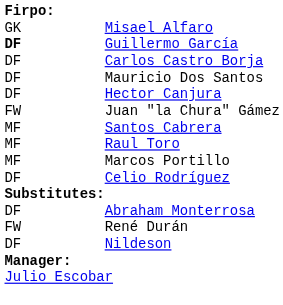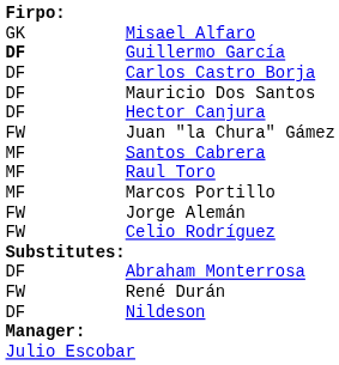+ row: FW | Jorge Alemán
Celio Rodríguez | column 1: DF -> FW
